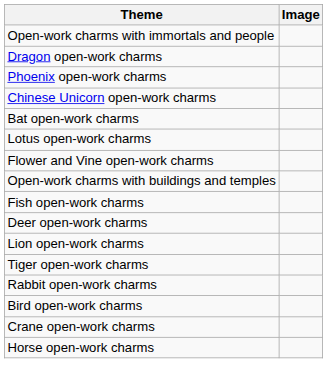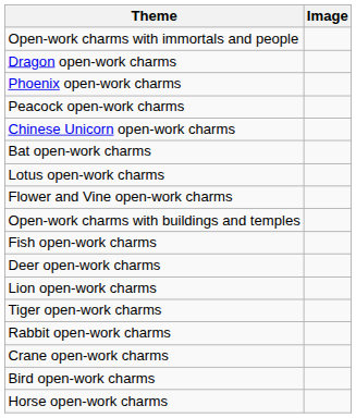+ row: Peacock open-work charms
rows swapped: Bird open-work charms <-> Crane open-work charms
